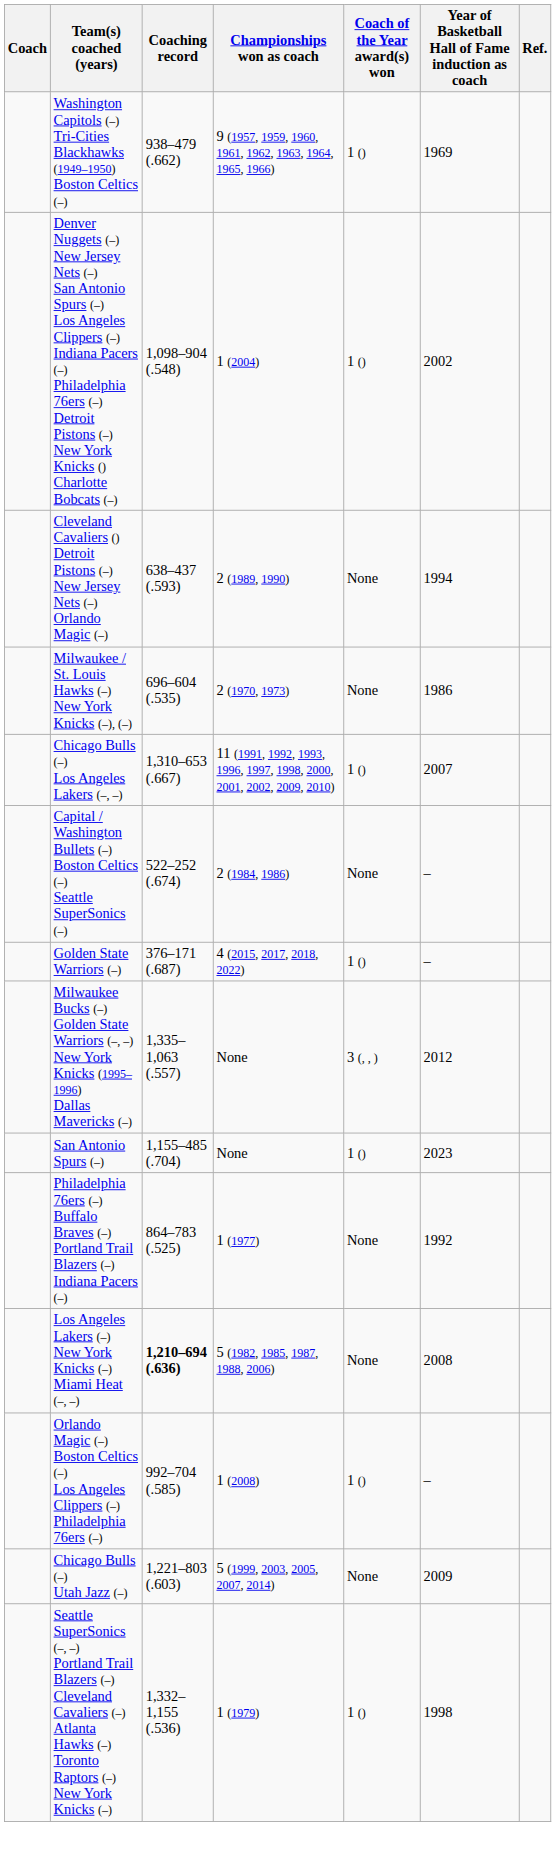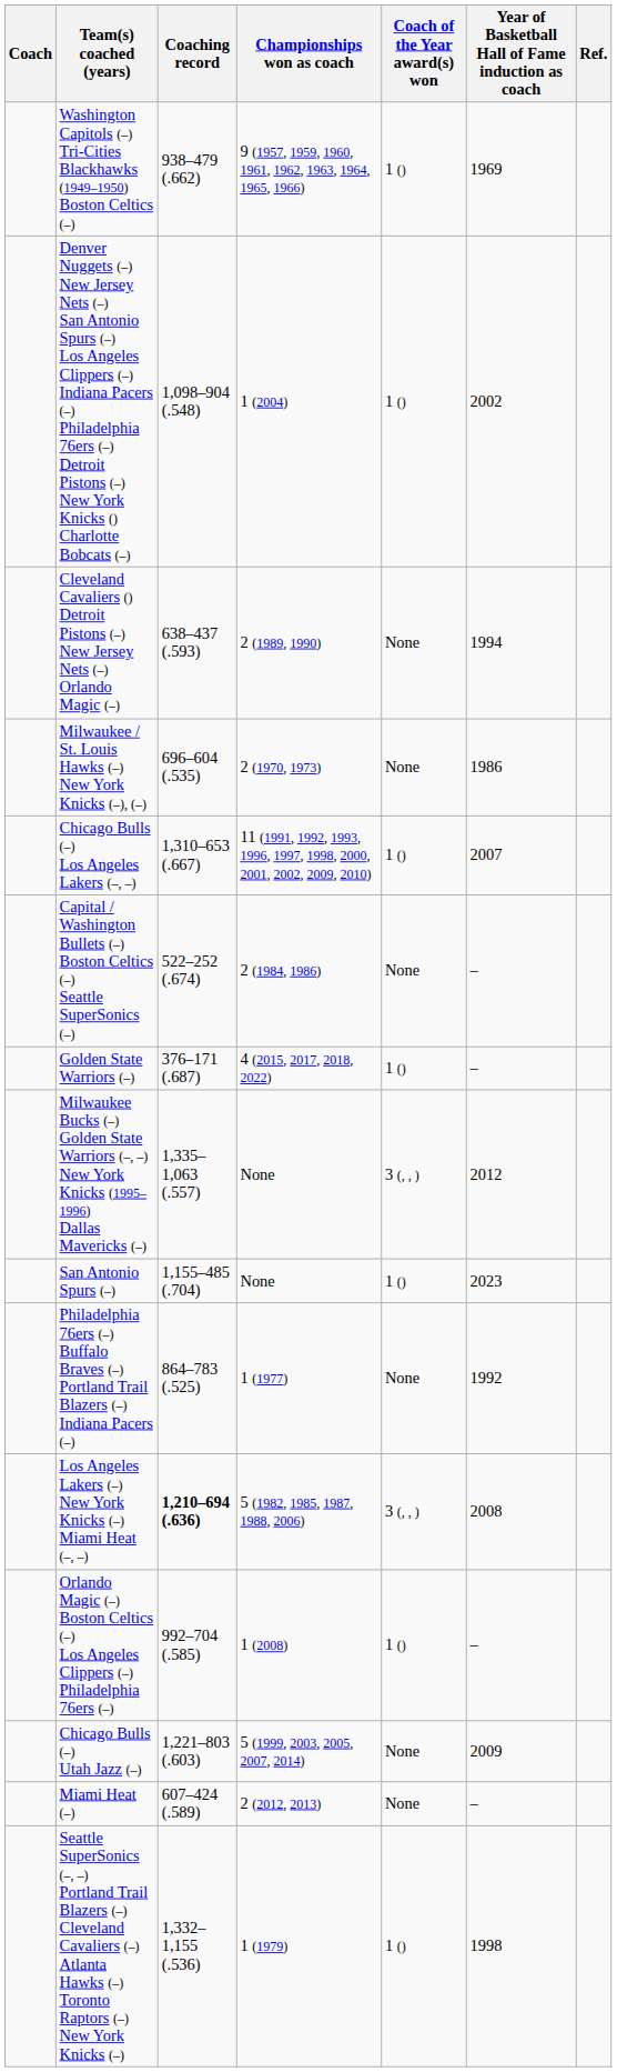Los Angeles Lakers (–) New York Knicks (–) Miami Heat (–, –) | Coach of the Year award(s) won: None -> 3 (, , )
+ row: Miami Heat (–) | 607–424 (.589) | 2 (2012, 2013) | None | –
